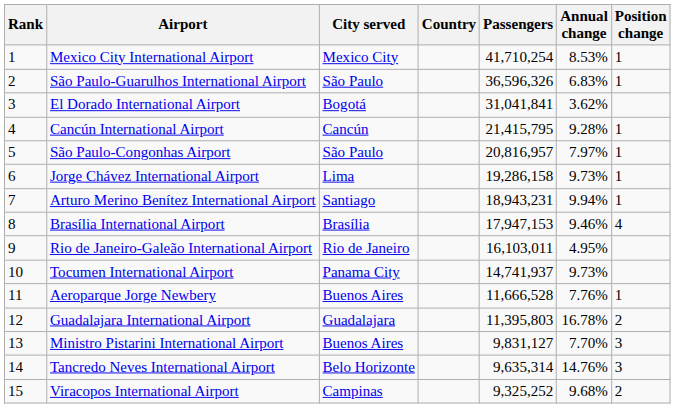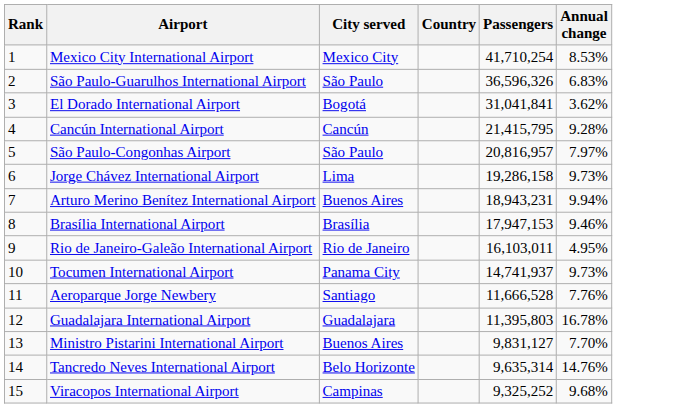- column: Position change | 1 | 1 | 1 | 1 | 1 | 1 | 4 | 1 | 2 | 3 | 3 | 2
Arturo Merino Benítez International Airport | City served: Santiago -> Buenos Aires
Aeroparque Jorge Newbery | City served: Buenos Aires -> Santiago
